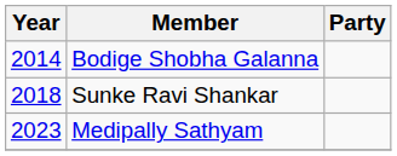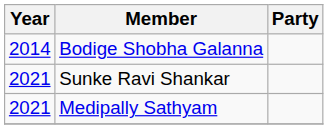Sunke Ravi Shankar | Year: 2018 -> 2021
Medipally Sathyam | Year: 2023 -> 2021
